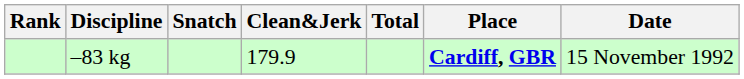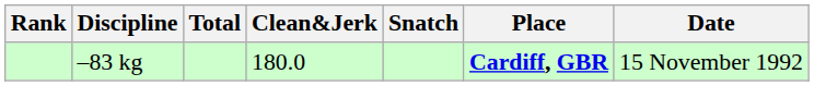columns swapped: Snatch <-> Total
–83 kg | Clean&Jerk: 179.9 -> 180.0
